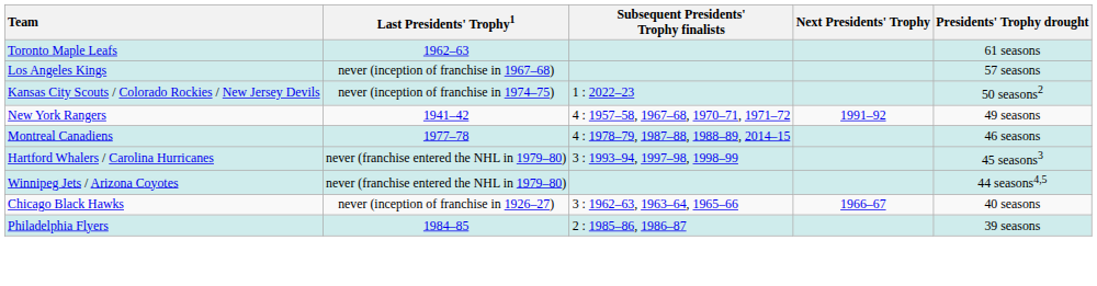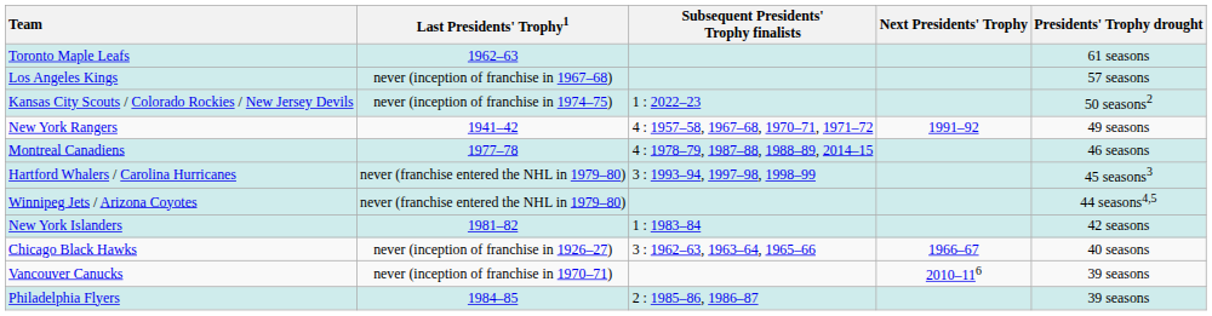+ row: New York Islanders | 1981–82 | 1 : 1983–84 | 42 seasons
+ row: Vancouver Canucks | never (inception of franchise in 1970–71) | 2010–116 | 39 seasons
